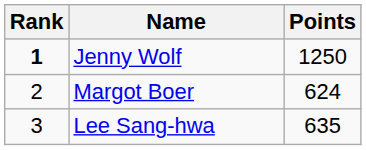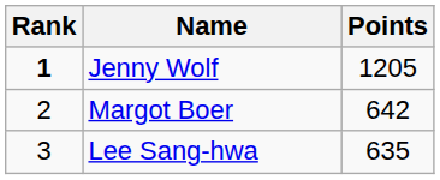Jenny Wolf | Points: 1250 -> 1205
Margot Boer | Points: 624 -> 642
